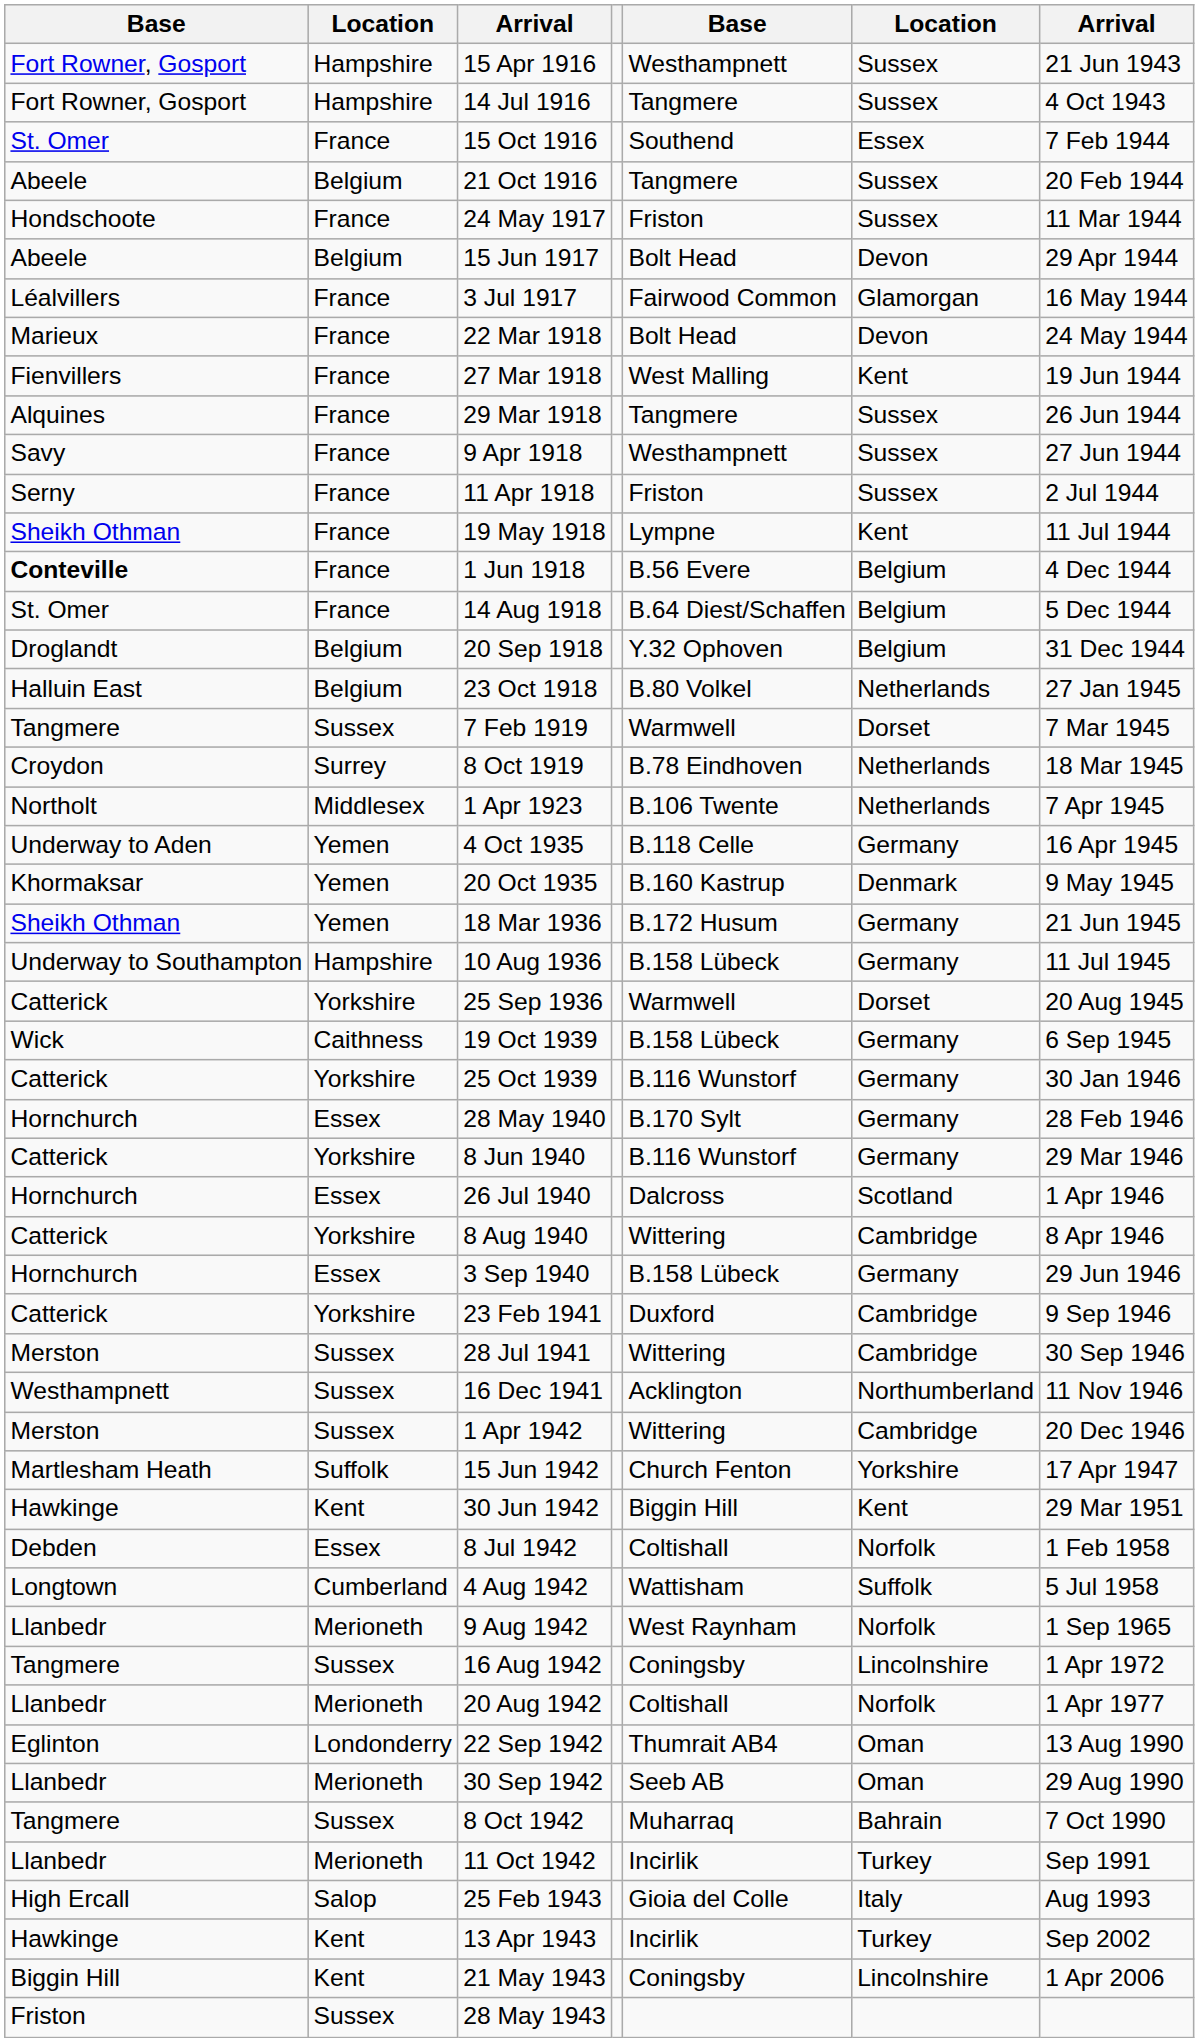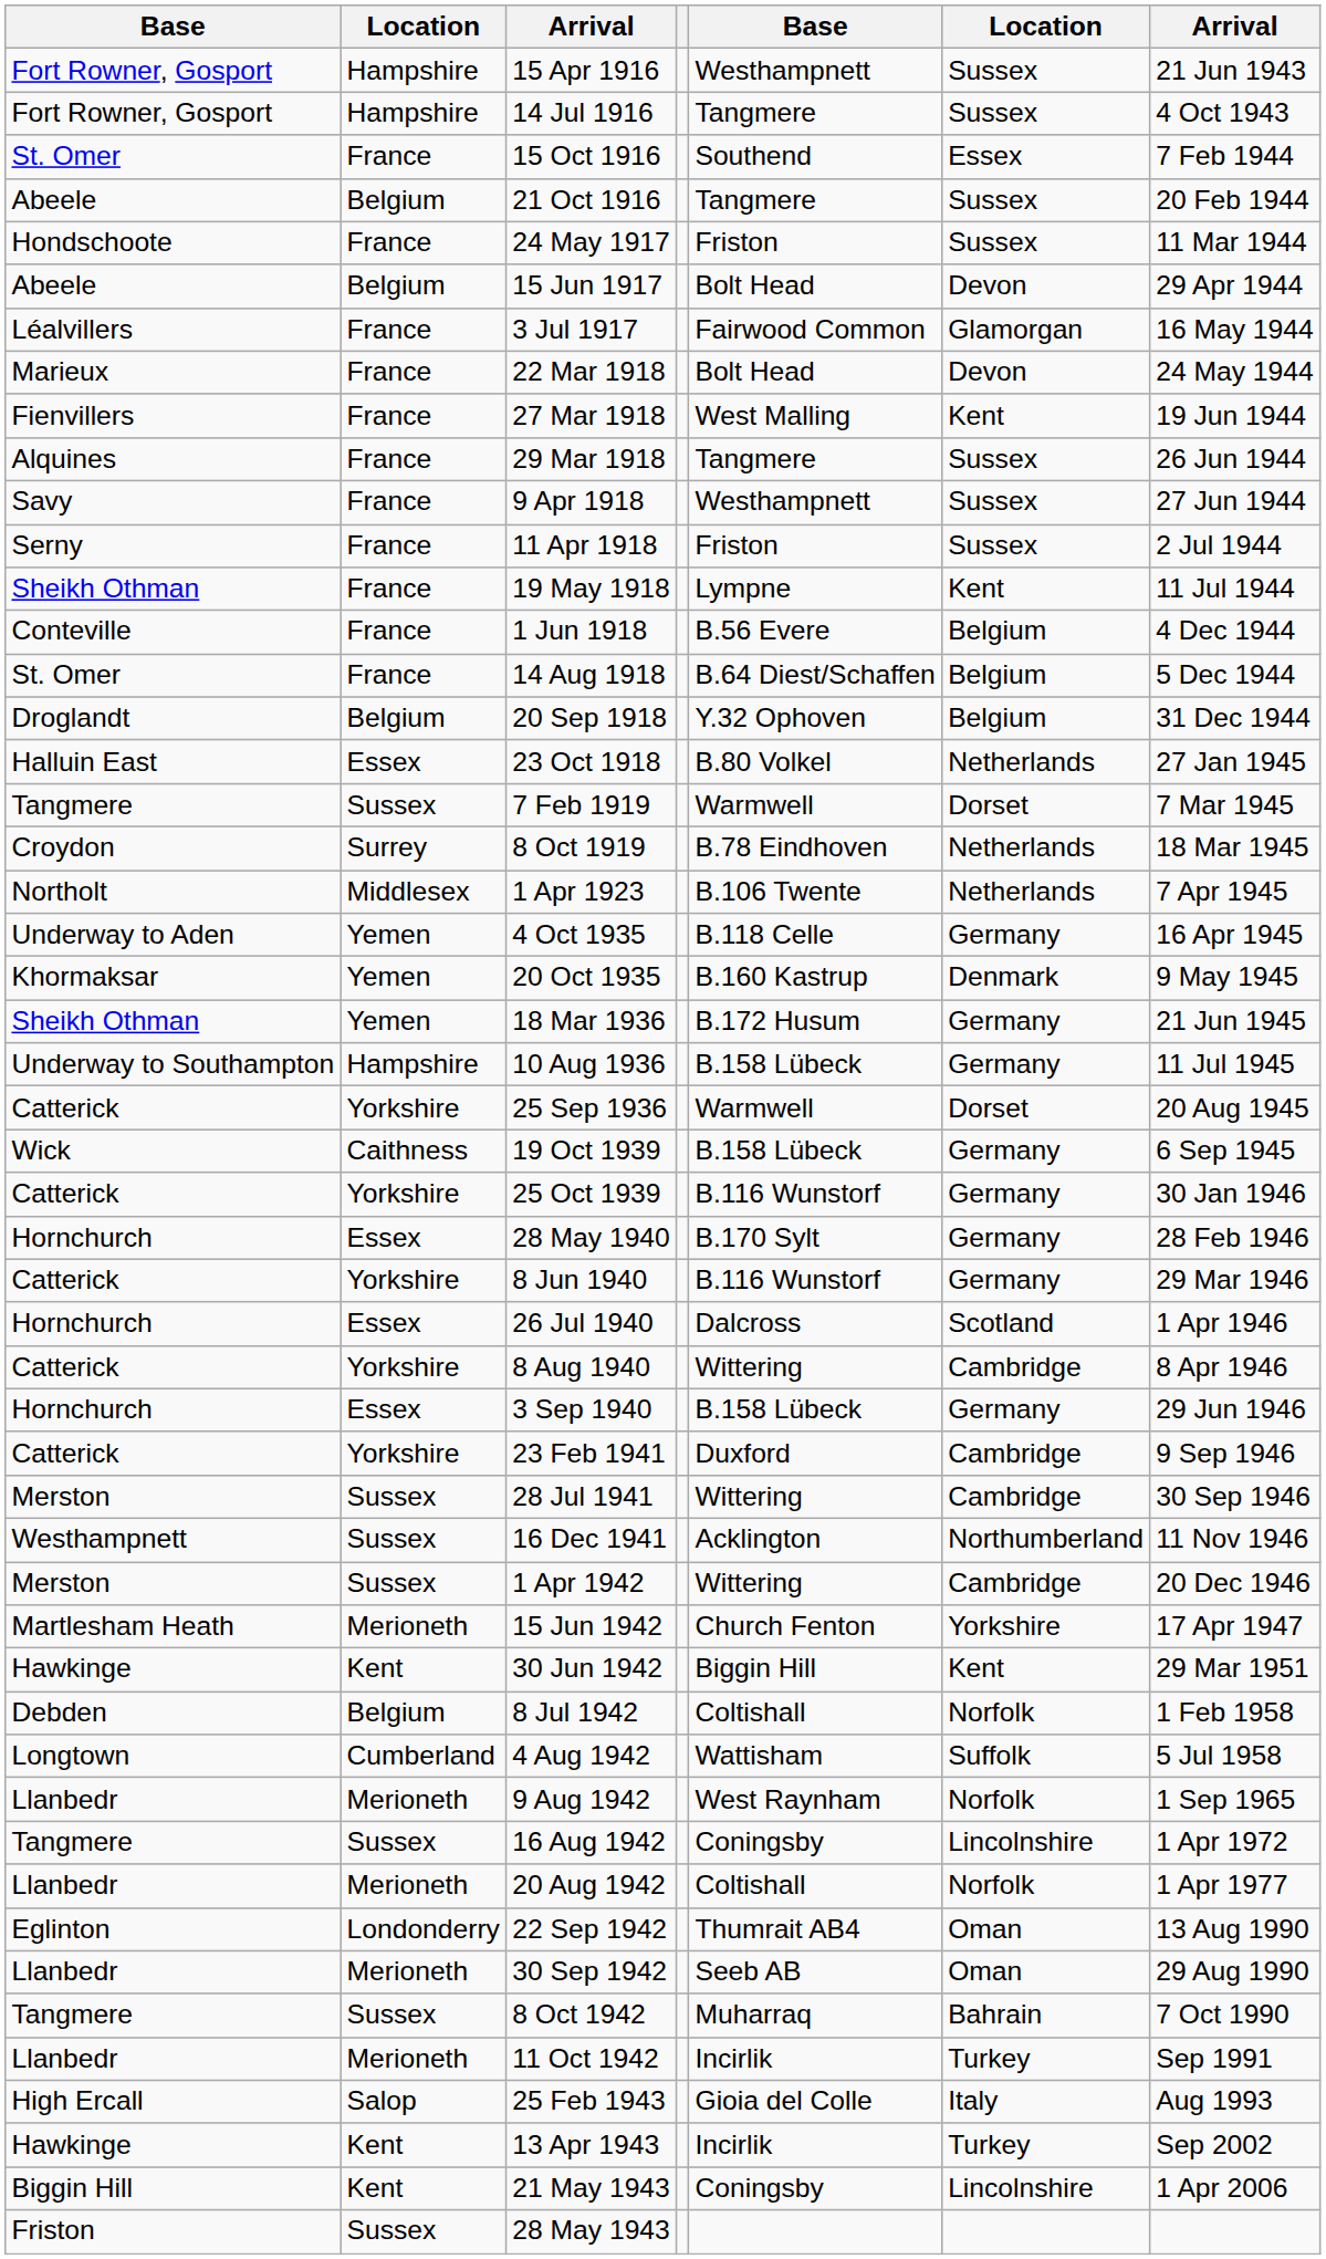1 Jun 1918 | column 1: bold -> normal
23 Oct 1918 | column 2: Belgium -> Essex
15 Jun 1942 | column 2: Suffolk -> Merioneth
8 Jul 1942 | column 2: Essex -> Belgium
